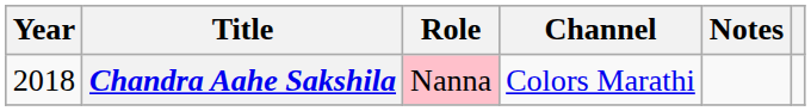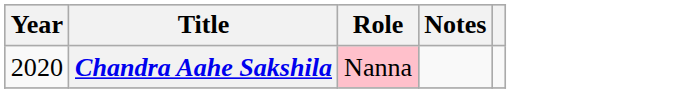- column: Channel | Colors Marathi
Chandra Aahe Sakshila | Year: 2018 -> 2020
